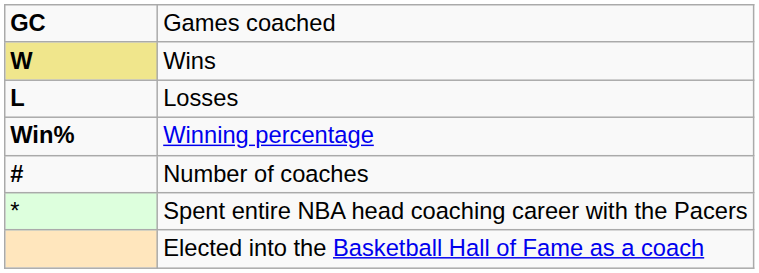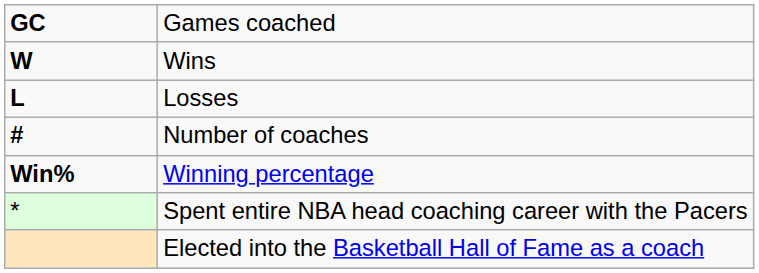Wins | column 1: khaki background -> no background
rows swapped: Winning percentage <-> Number of coaches
